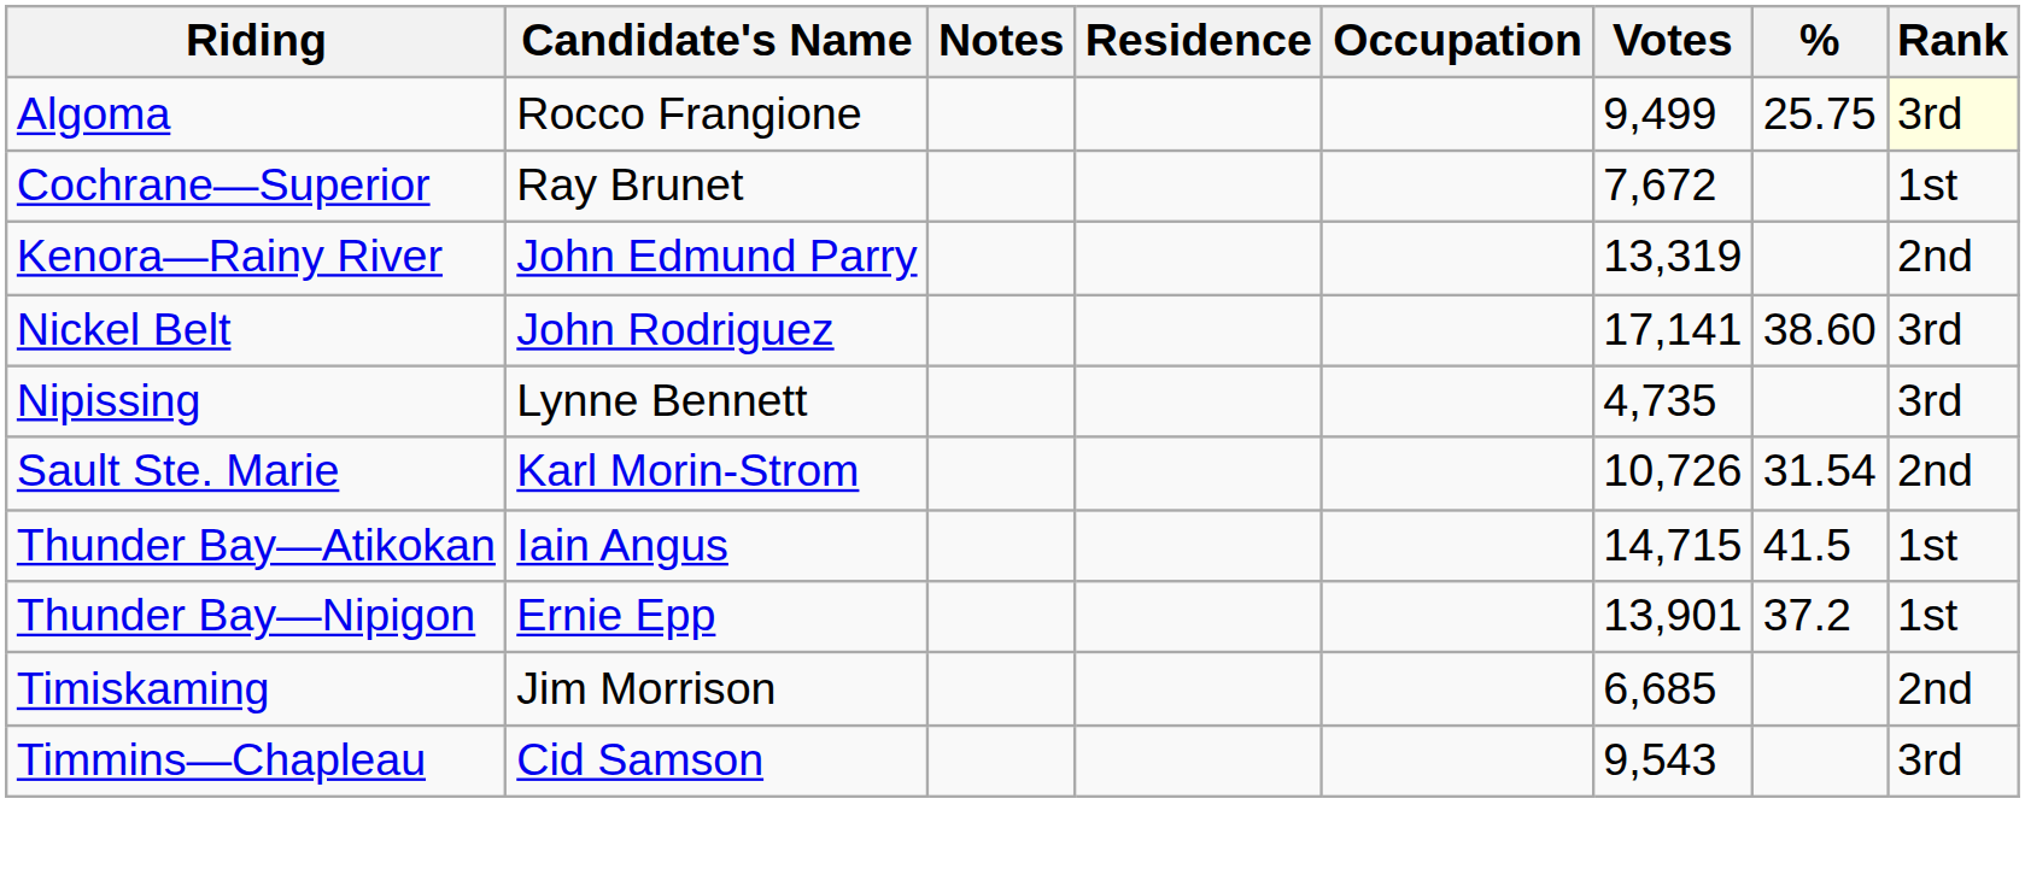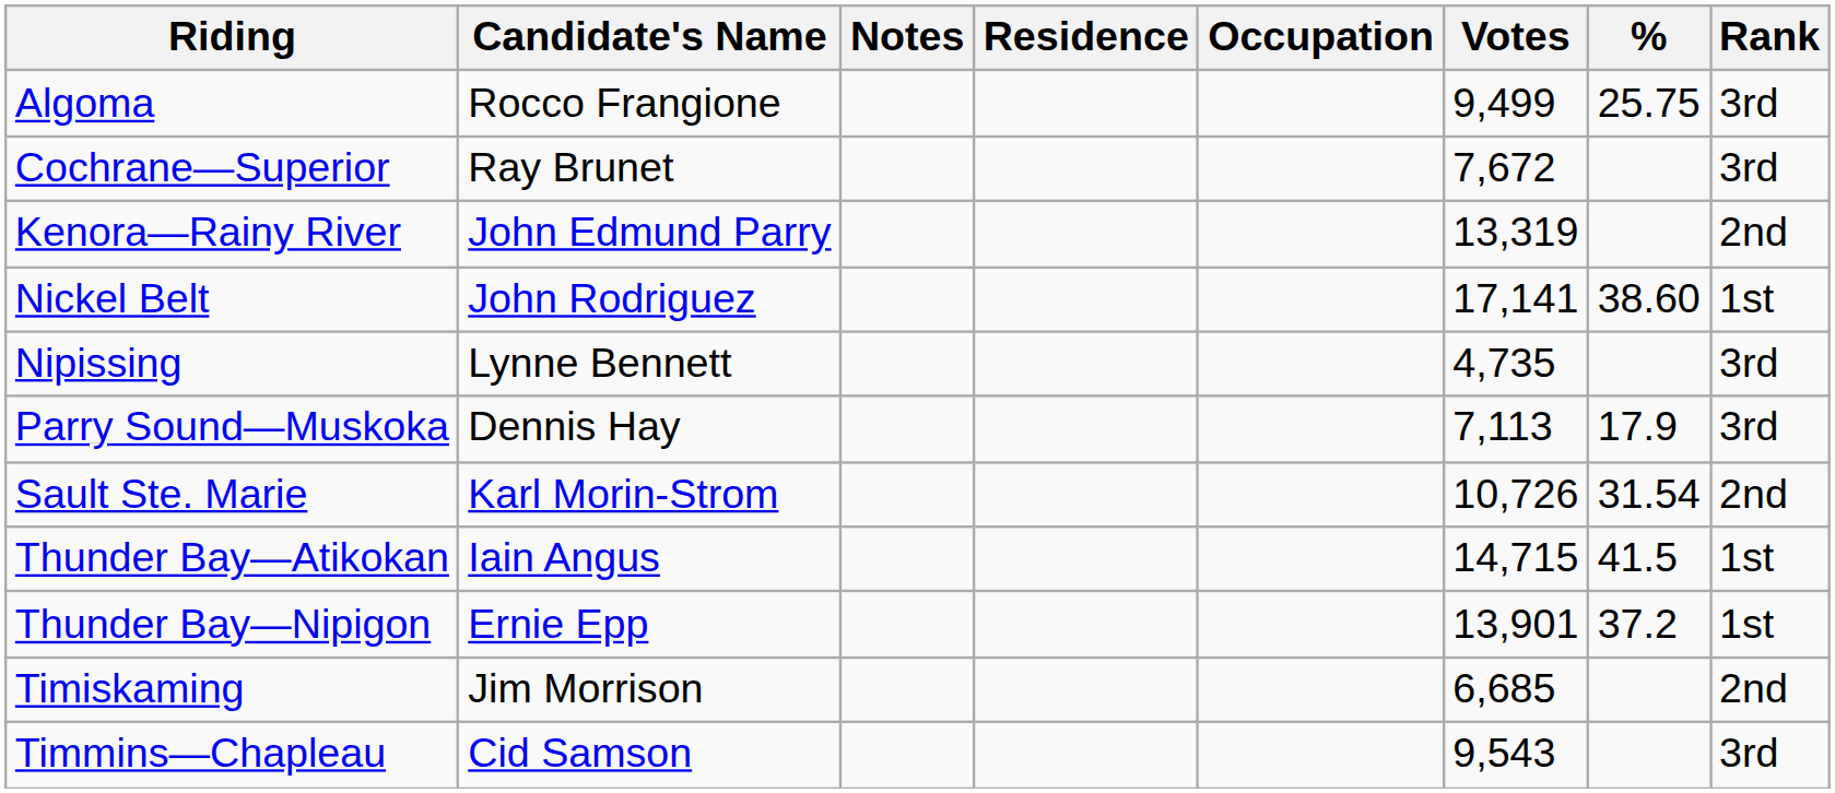Algoma | Rank: lightyellow background -> no background
Cochrane—Superior | Rank: 1st -> 3rd
Nickel Belt | Rank: 3rd -> 1st
+ row: Parry Sound—Muskoka | Dennis Hay | 7,113 | 17.9 | 3rd
